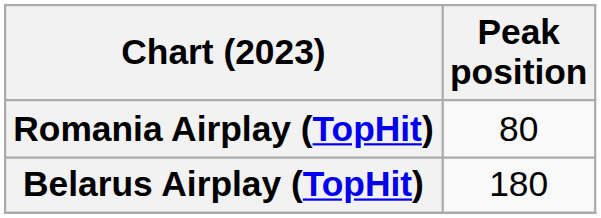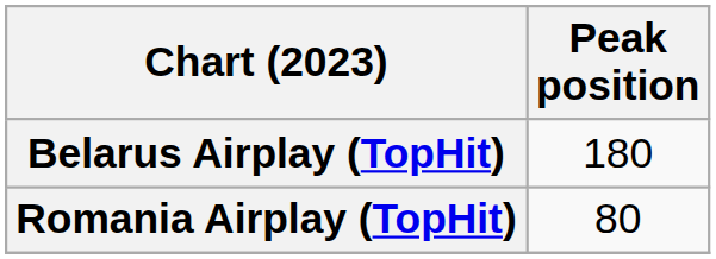rows swapped: Belarus Airplay (TopHit) <-> Romania Airplay (TopHit)
